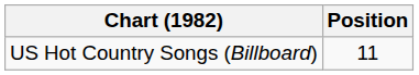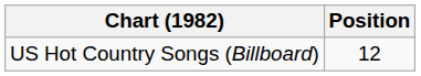US Hot Country Songs (Billboard) | Position: 11 -> 12
